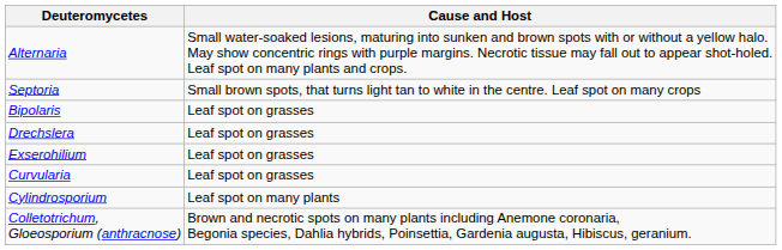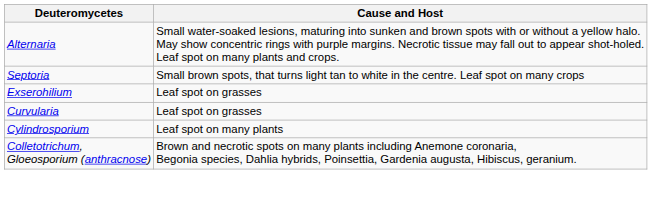- row: Bipolaris | Leaf spot on grasses
- row: Drechslera | Leaf spot on grasses
